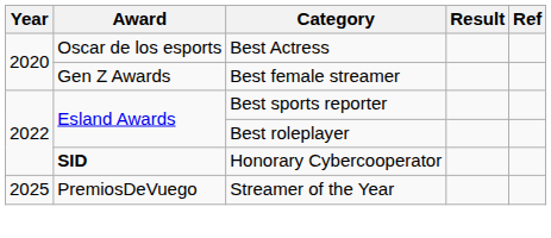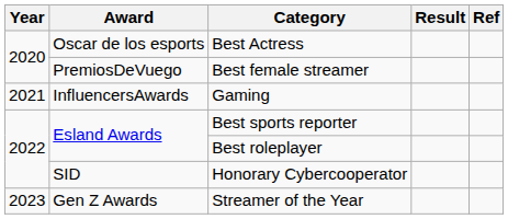Best female streamer | Award: Gen Z Awards -> PremiosDeVuego
+ row: 2021 | InfluencersAwards | Gaming
Honorary Cybercooperator | Award: bold -> normal
Streamer of the Year | Year: 2025 -> 2023
Streamer of the Year | Award: PremiosDeVuego -> Gen Z Awards
